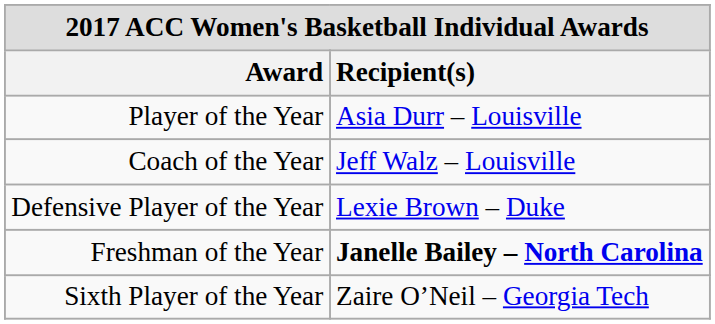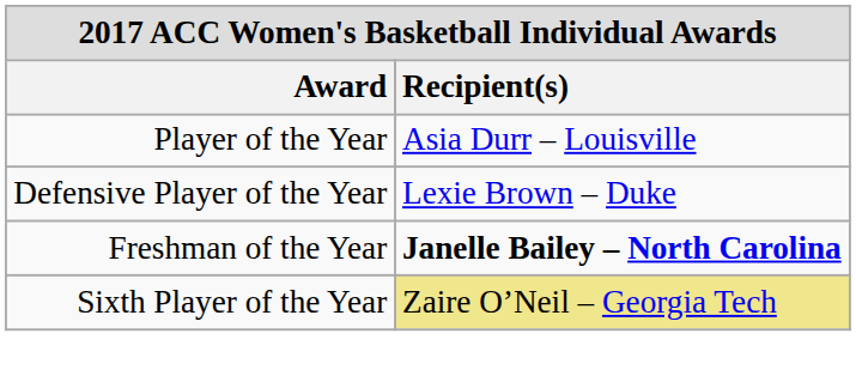- row: Coach of the Year | Jeff Walz – Louisville
Sixth Player of the Year | Recipient(s): no background -> khaki background
